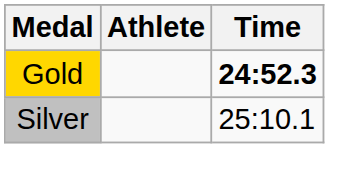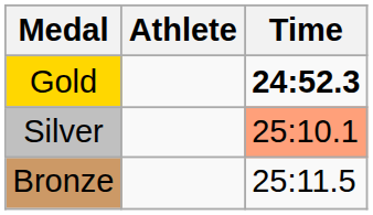Silver | Time: no background -> lightsalmon background
+ row: Bronze | 25:11.5
